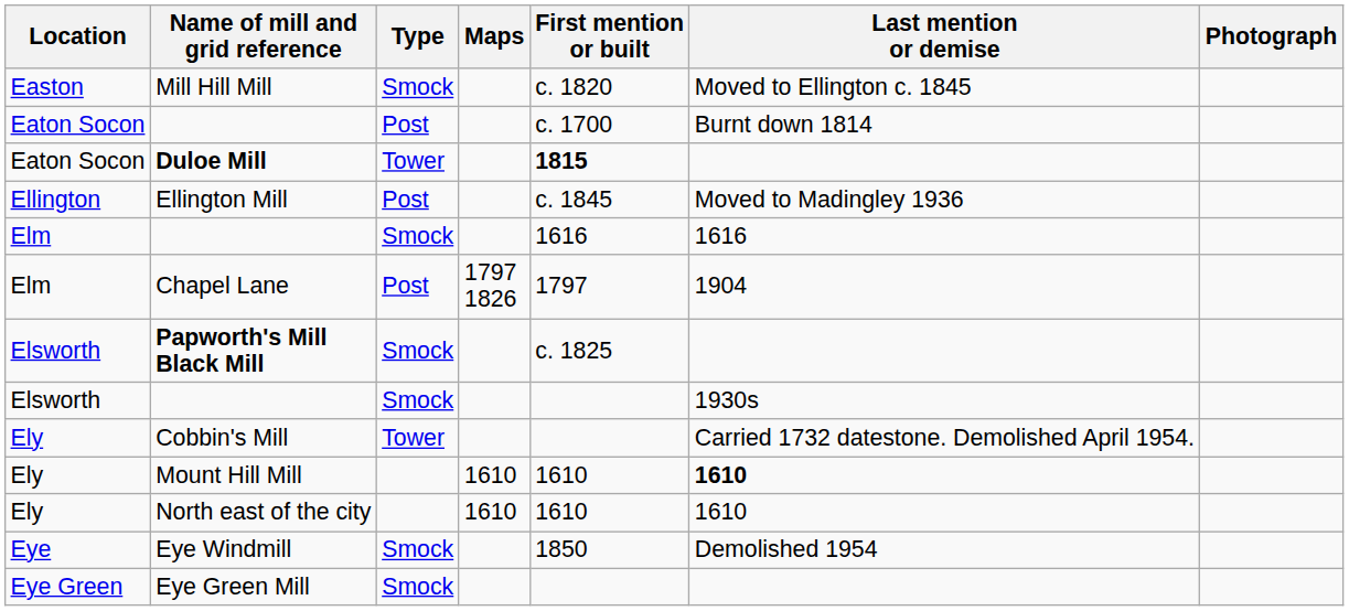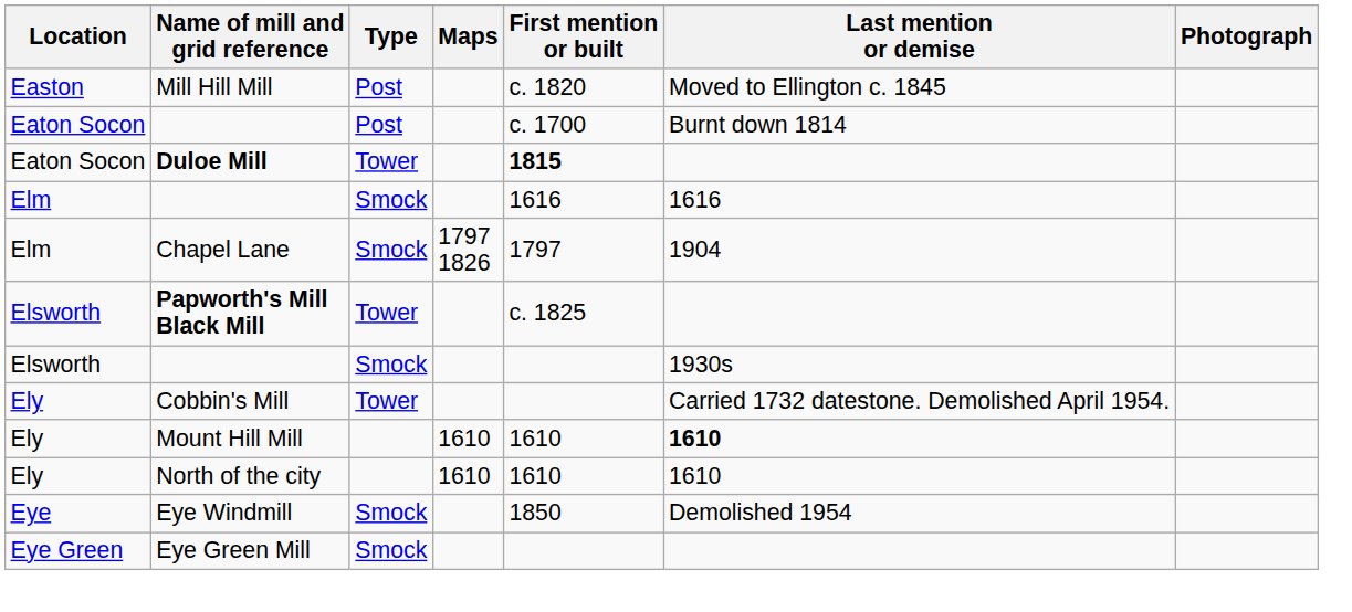Mill Hill Mill | Type: Smock -> Post
- row: Ellington | Ellington Mill | Post | c. 1845 | Moved to Madingley 1936
Chapel Lane | Type: Post -> Smock
Papworth's Mill Black Mill | Type: Smock -> Tower
+ row: Ely | North of the city | 1610 | 1610 | 1610
- row: Ely | North east of the city | 1610 | 1610 | 1610
